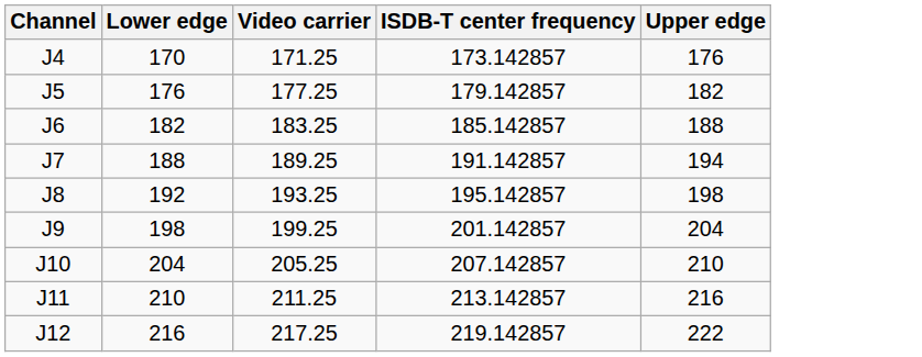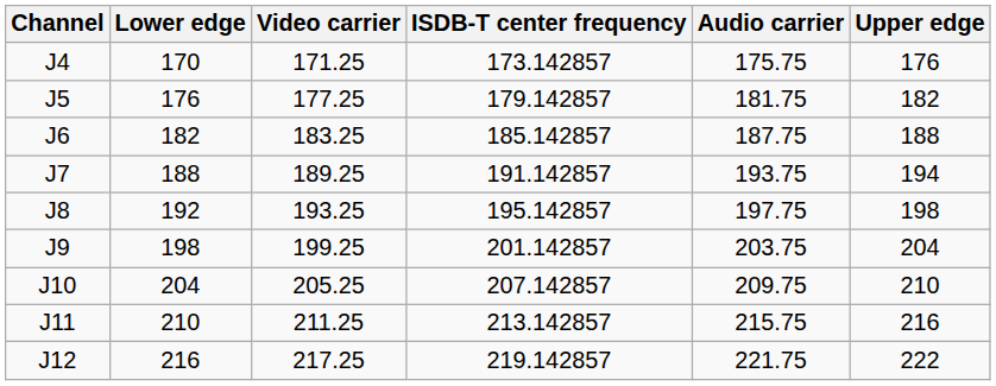+ column: Audio carrier | 175.75 | 181.75 | 187.75 | 193.75 | 197.75 | 203.75 | 209.75 | 215.75 | 221.75
